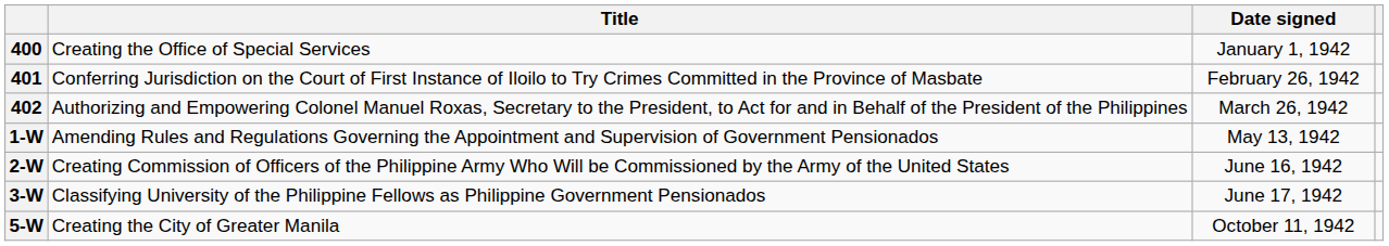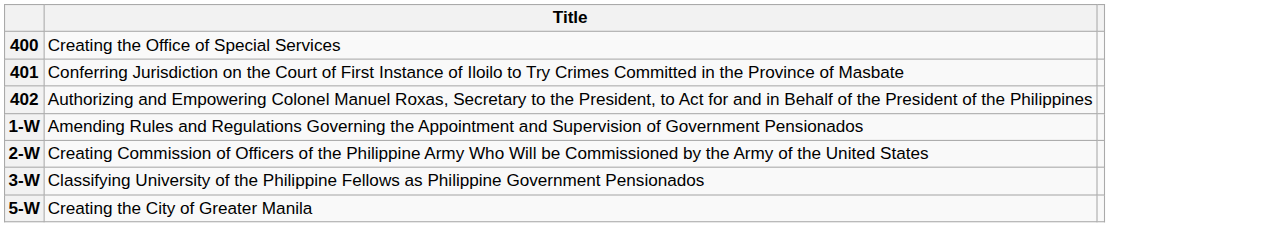- column: Date signed | January 1, 1942 | February 26, 1942 | March 26, 1942 | May 13, 1942 | June 16, 1942 | June 17, 1942 | October 11, 1942
